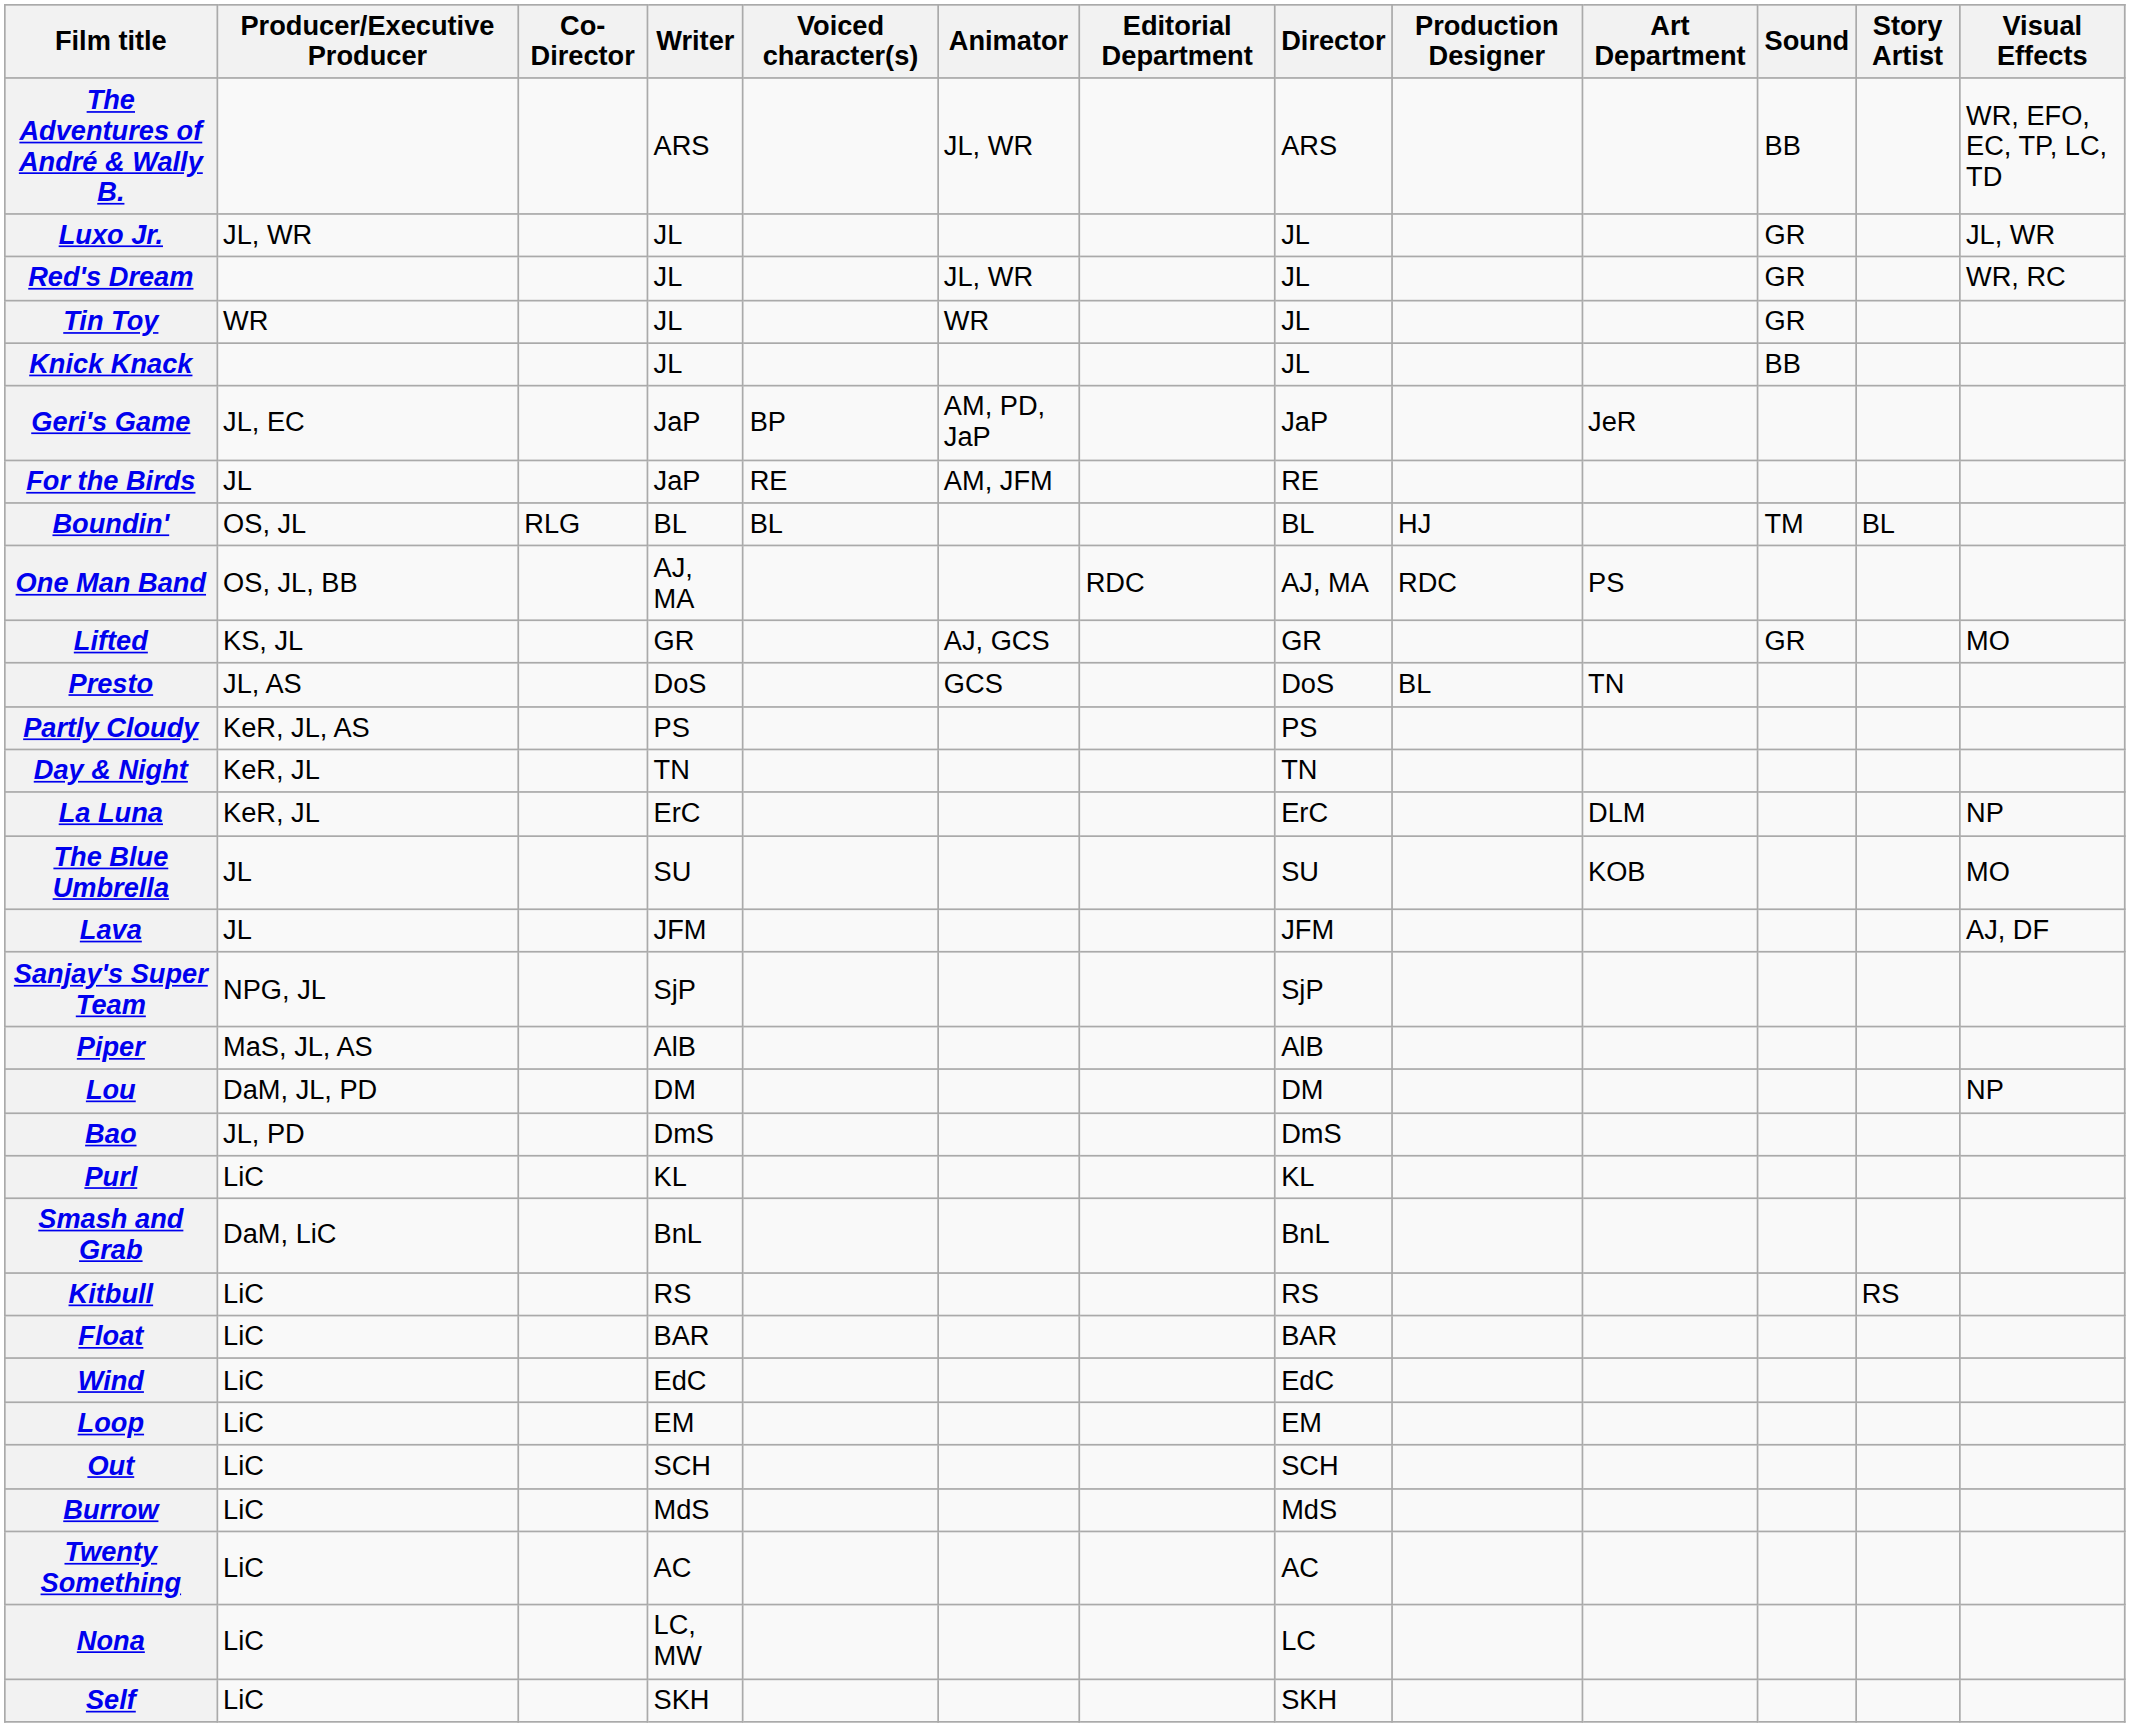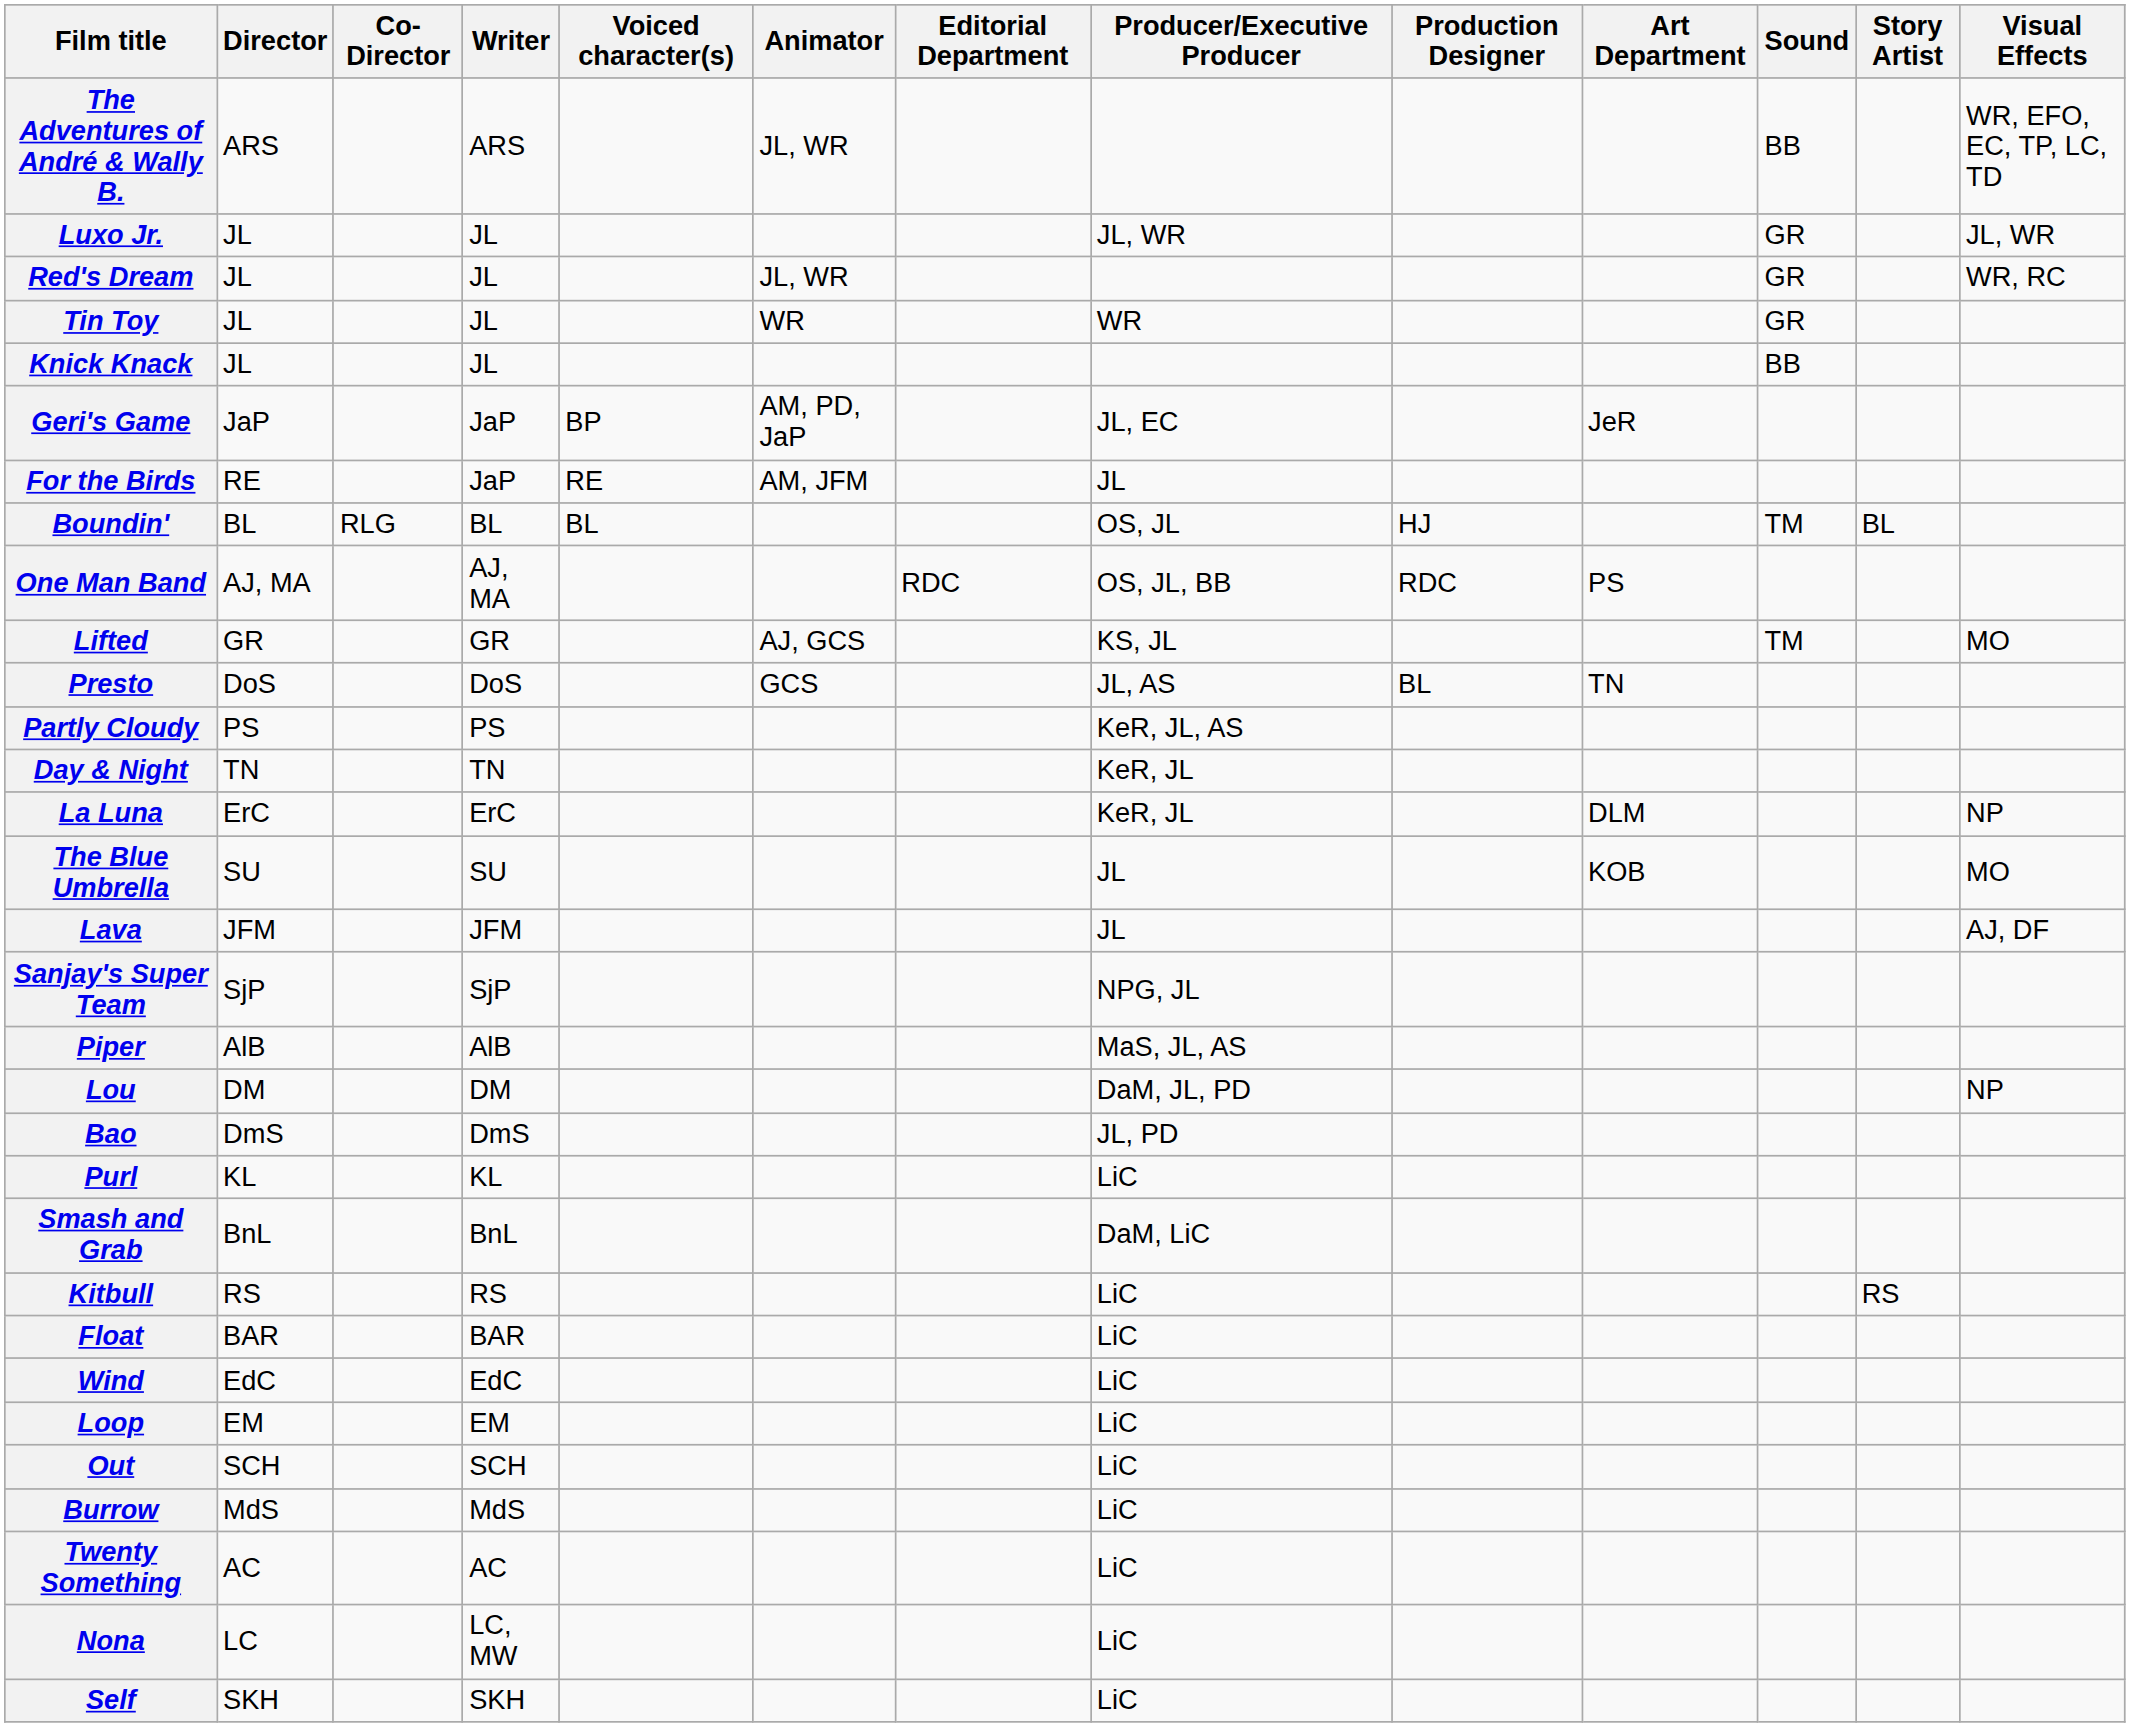columns swapped: Director <-> Producer/Executive Producer
Lifted | Sound: GR -> TM
